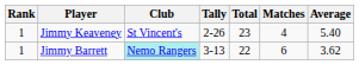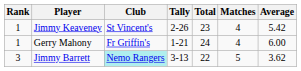Jimmy Keaveney | Average: 5.40 -> 5.42
+ row: 1 | Gerry Mahony | Fr Griffin's | 1-21 | 24 | 4 | 6.00
Jimmy Barrett | Rank: 1 -> 3
Jimmy Barrett | Matches: 6 -> 5
